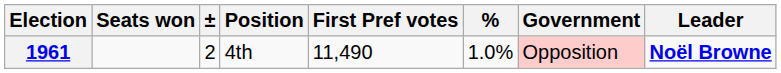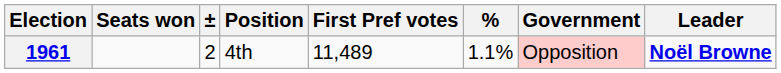1961 | First Pref votes: 11,490 -> 11,489
1961 | %: 1.0% -> 1.1%
